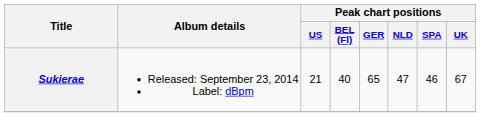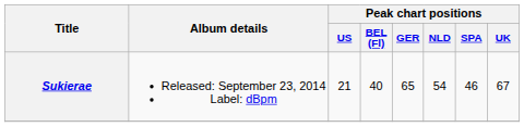Sukierae | Peak chart positions / NLD: 47 -> 54
